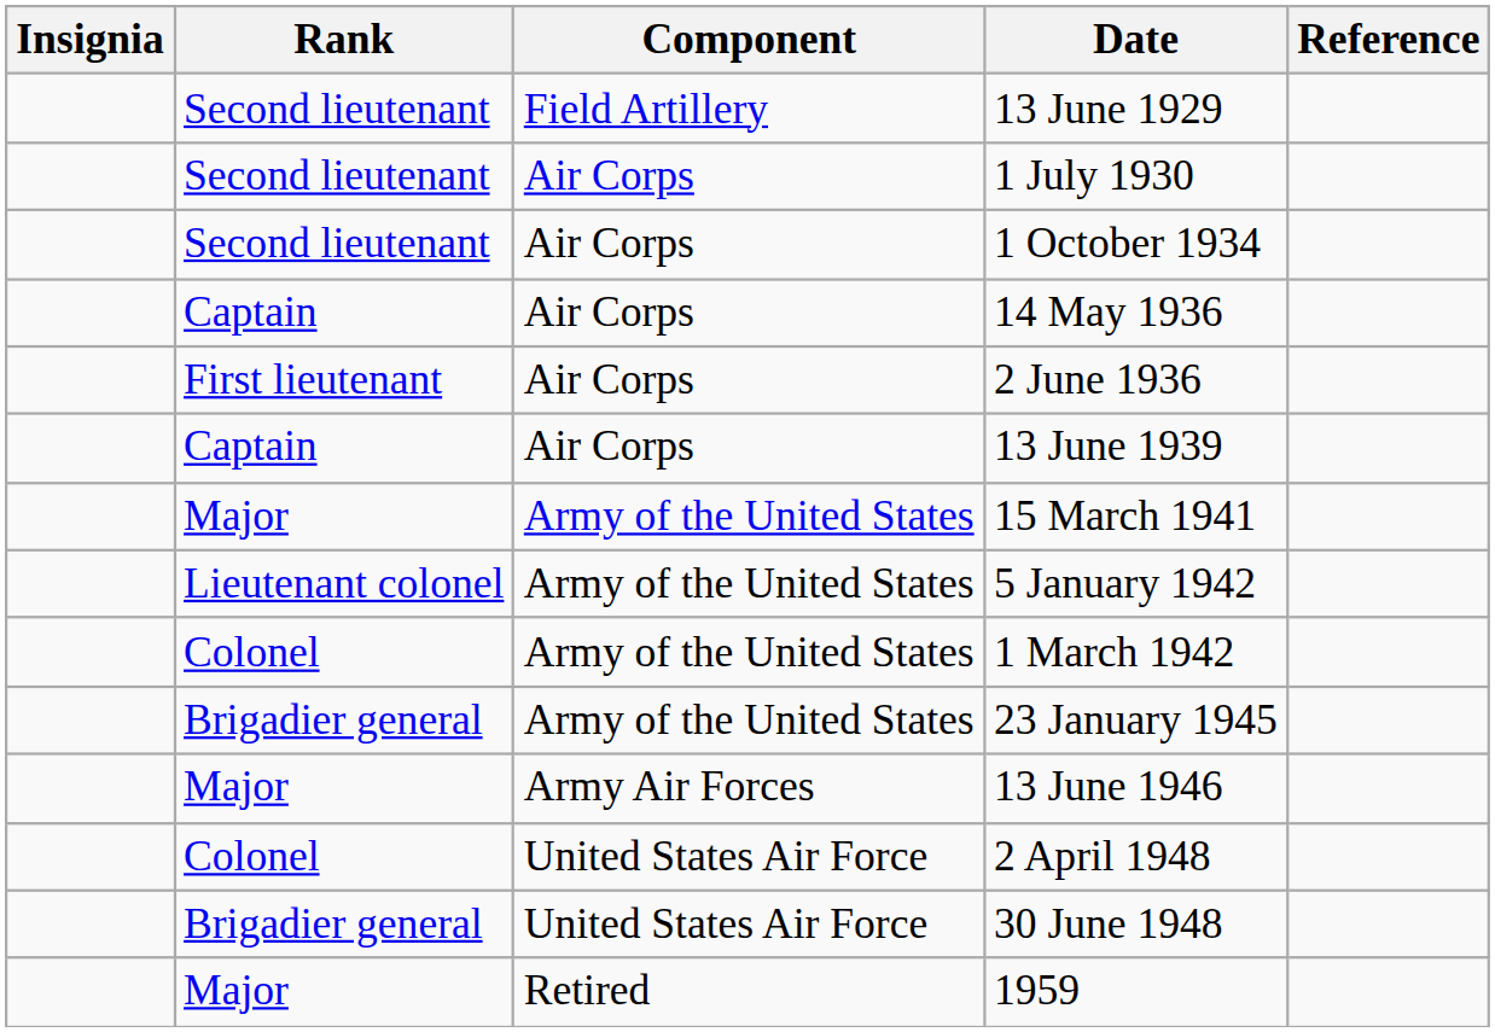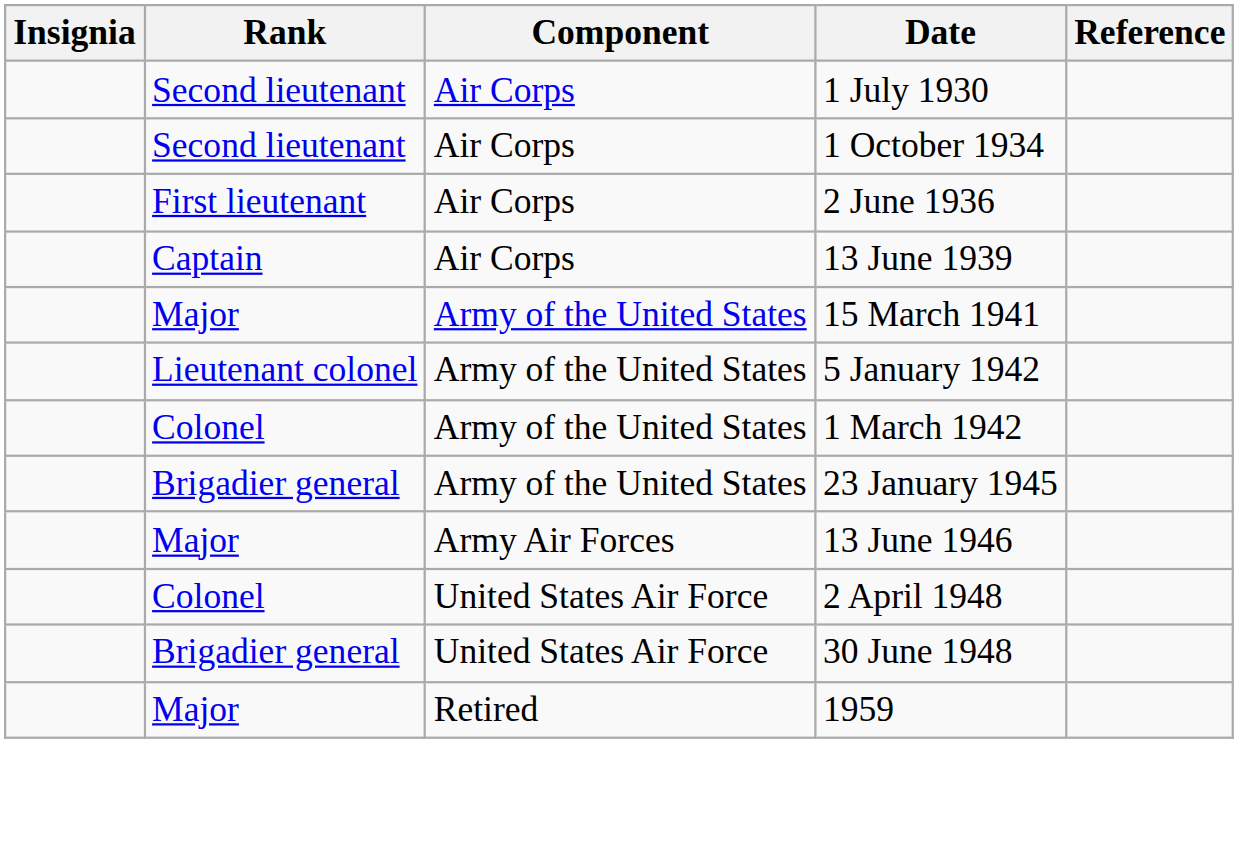- row: Second lieutenant | Field Artillery | 13 June 1929
- row: Captain | Air Corps | 14 May 1936
